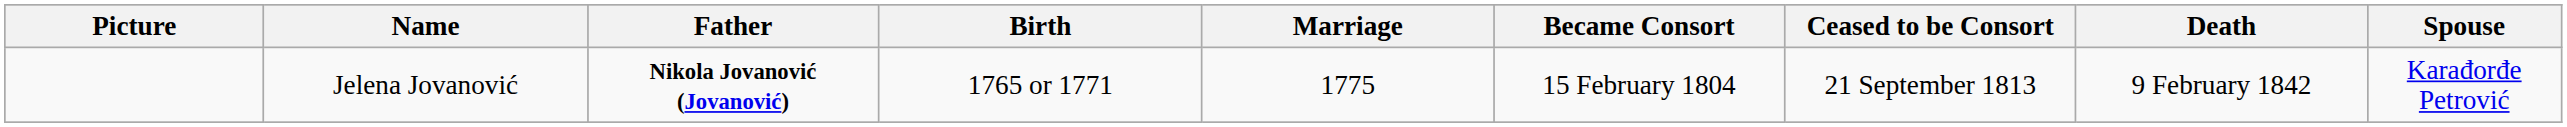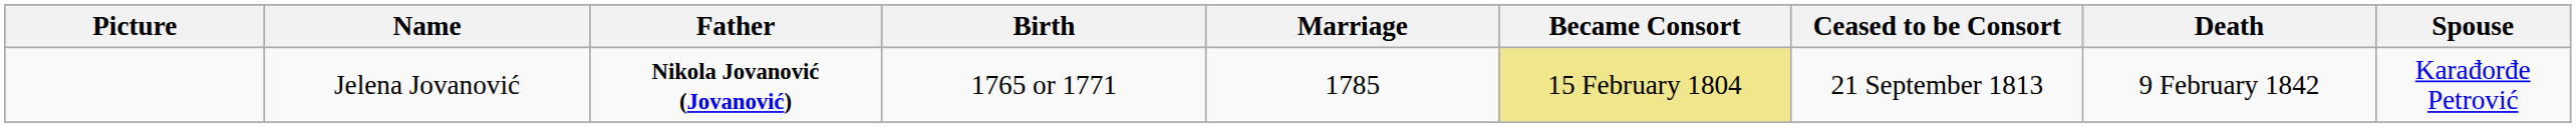Jelena Jovanović | Marriage: 1775 -> 1785
Jelena Jovanović | Became Consort: no background -> khaki background
